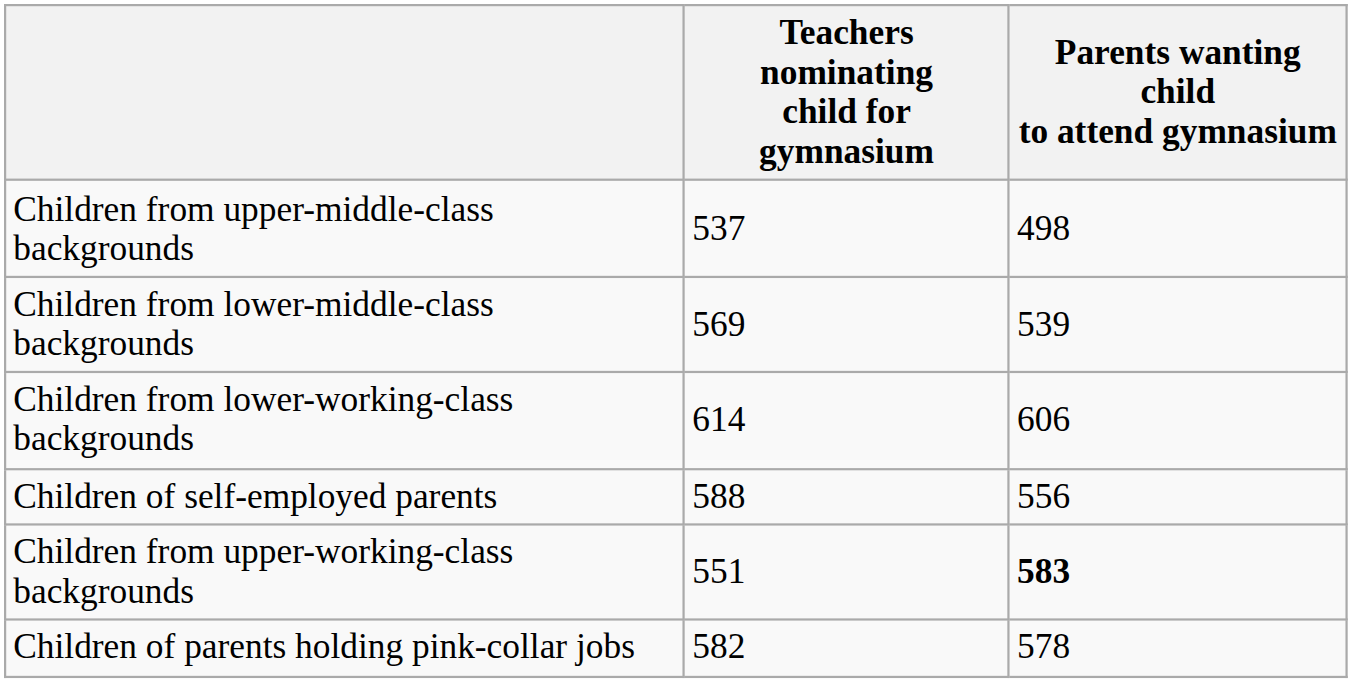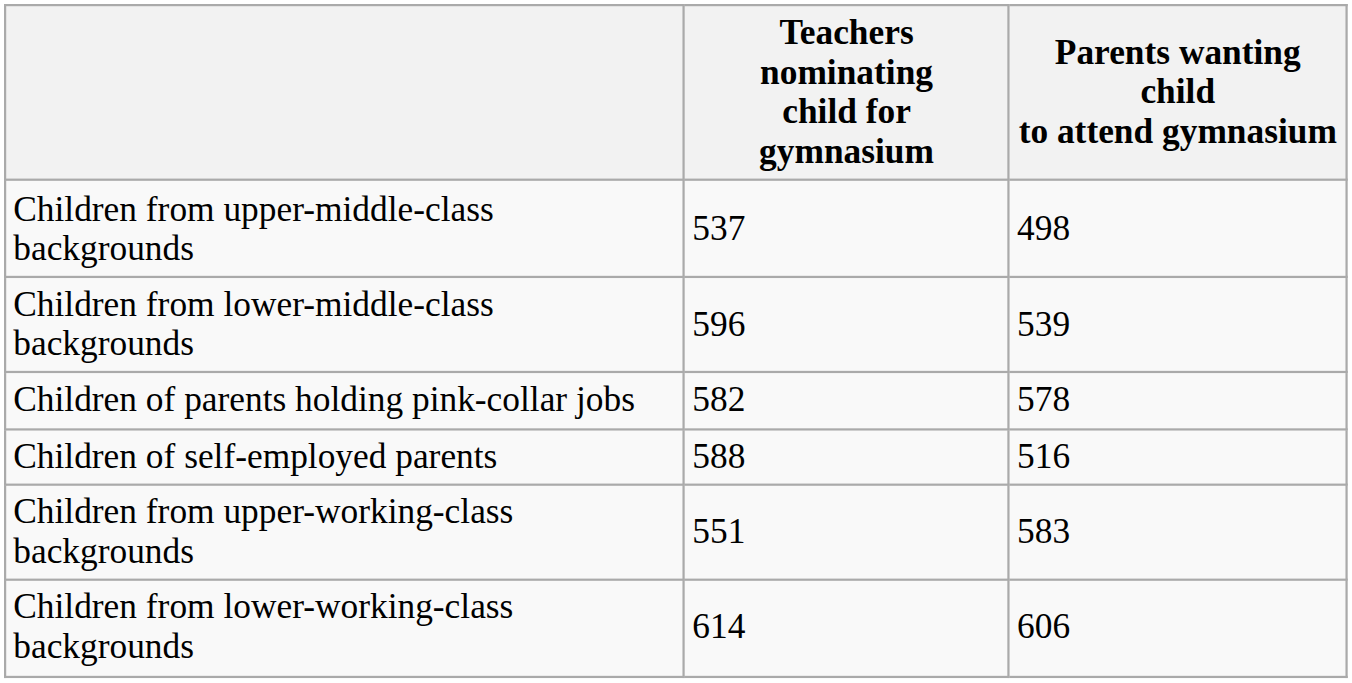Children from lower-middle-class backgrounds | Teachers nominating child for gymnasium: 569 -> 596
rows swapped: Children of parents holding pink-collar jobs <-> Children from lower-working-class backgrounds
Children of self-employed parents | Parents wanting child to attend gymnasium: 556 -> 516
Children from upper-working-class backgrounds | Parents wanting child to attend gymnasium: bold -> normal
